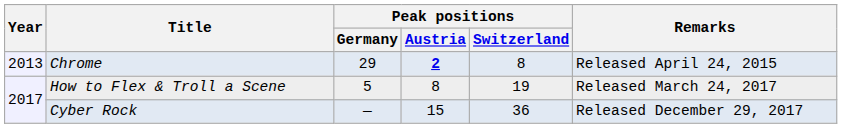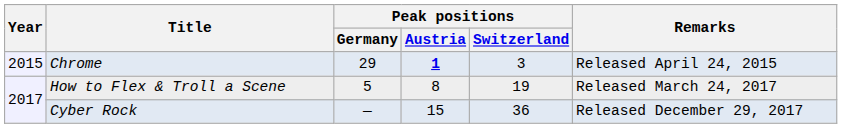Chrome | Year: 2013 -> 2015
Chrome | Peak positions / Austria: 2 -> 1
Chrome | Peak positions / Switzerland: 8 -> 3
